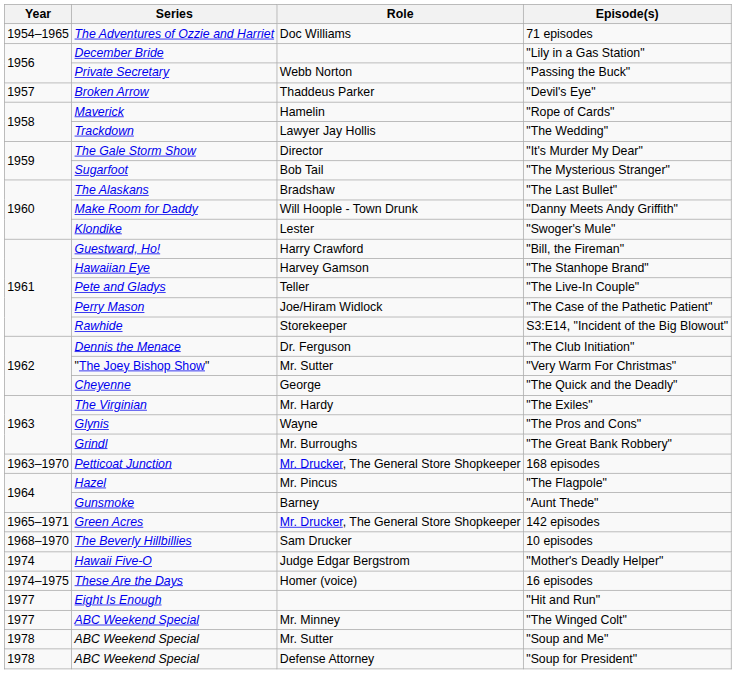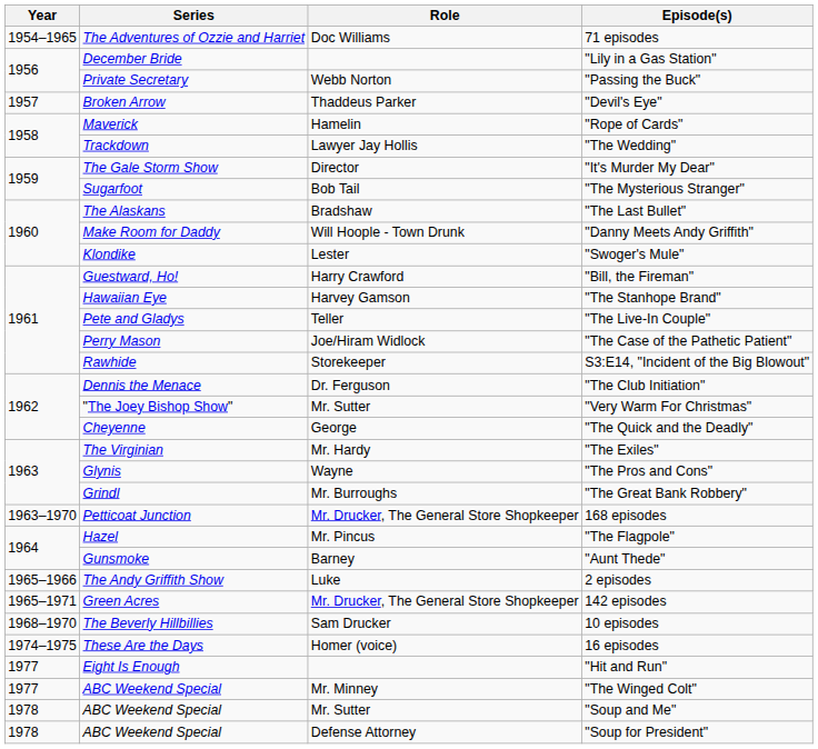+ row: 1965–1966 | The Andy Griffith Show | Luke | 2 episodes
- row: 1974 | Hawaii Five-O | Judge Edgar Bergstrom | "Mother's Deadly Helper"
